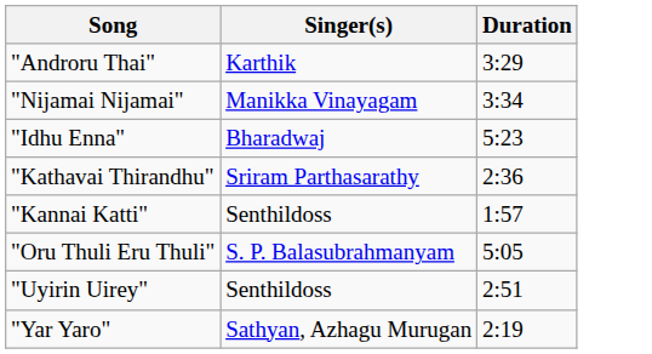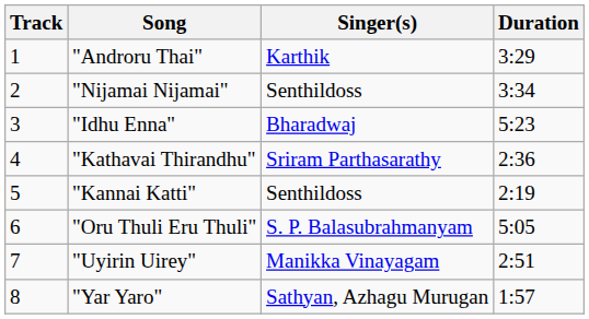+ column: Track | 1 | 2 | 3 | 4 | 5 | 6 | 7 | 8
"Nijamai Nijamai" | Singer(s): Manikka Vinayagam -> Senthildoss
"Kannai Katti" | Duration: 1:57 -> 2:19
"Uyirin Uirey" | Singer(s): Senthildoss -> Manikka Vinayagam
"Yar Yaro" | Duration: 2:19 -> 1:57
